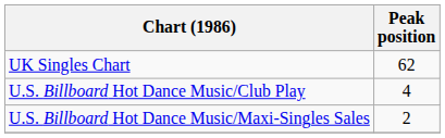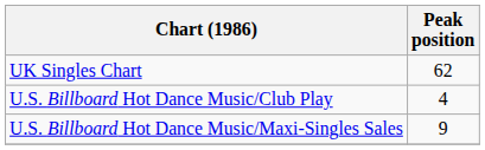U.S. Billboard Hot Dance Music/Maxi-Singles Sales | Peak position: 2 -> 9
